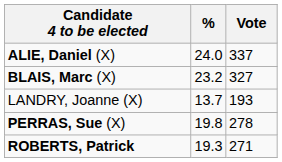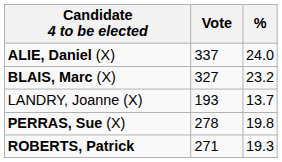columns swapped: Vote <-> %
